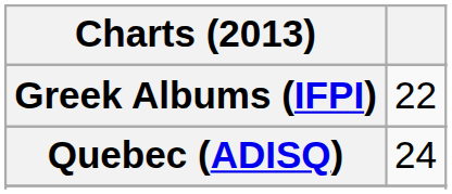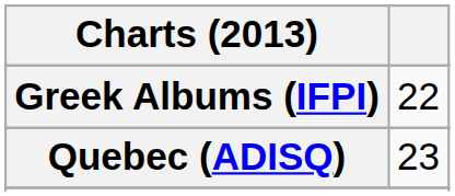Quebec (ADISQ) | column 2: 24 -> 23
